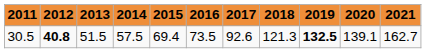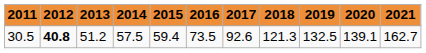30.5 | 2013: 51.5 -> 51.2
30.5 | 2015: 69.4 -> 59.4
30.5 | 2019: bold -> normal
